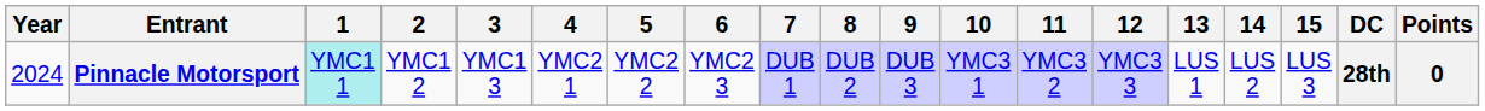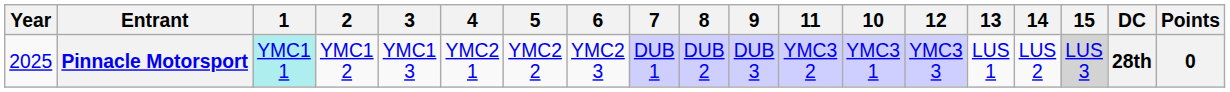columns swapped: 10 <-> 11
Pinnacle Motorsport | Year: 2024 -> 2025
Pinnacle Motorsport | 15: no background -> lightgrey background
